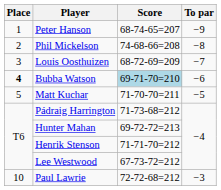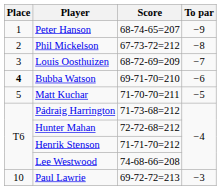Phil Mickelson | Score: 74-68-66=208 -> 67-73-72=212
Bubba Watson | Score: lightblue background -> no background
Hunter Mahan | Score: 69-72-72=213 -> 72-72-68=212
Lee Westwood | Score: 67-73-72=212 -> 74-68-66=208
Paul Lawrie | Score: 72-72-68=212 -> 69-72-72=213
